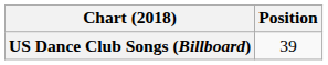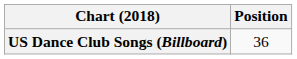US Dance Club Songs (Billboard) | Position: 39 -> 36
